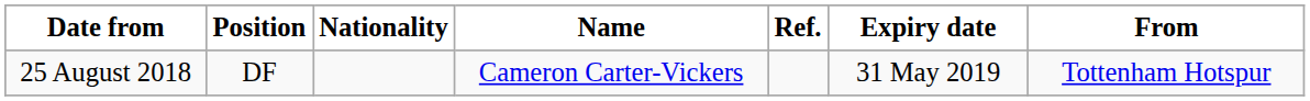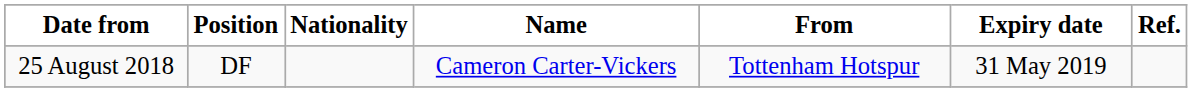columns swapped: From <-> Ref.
